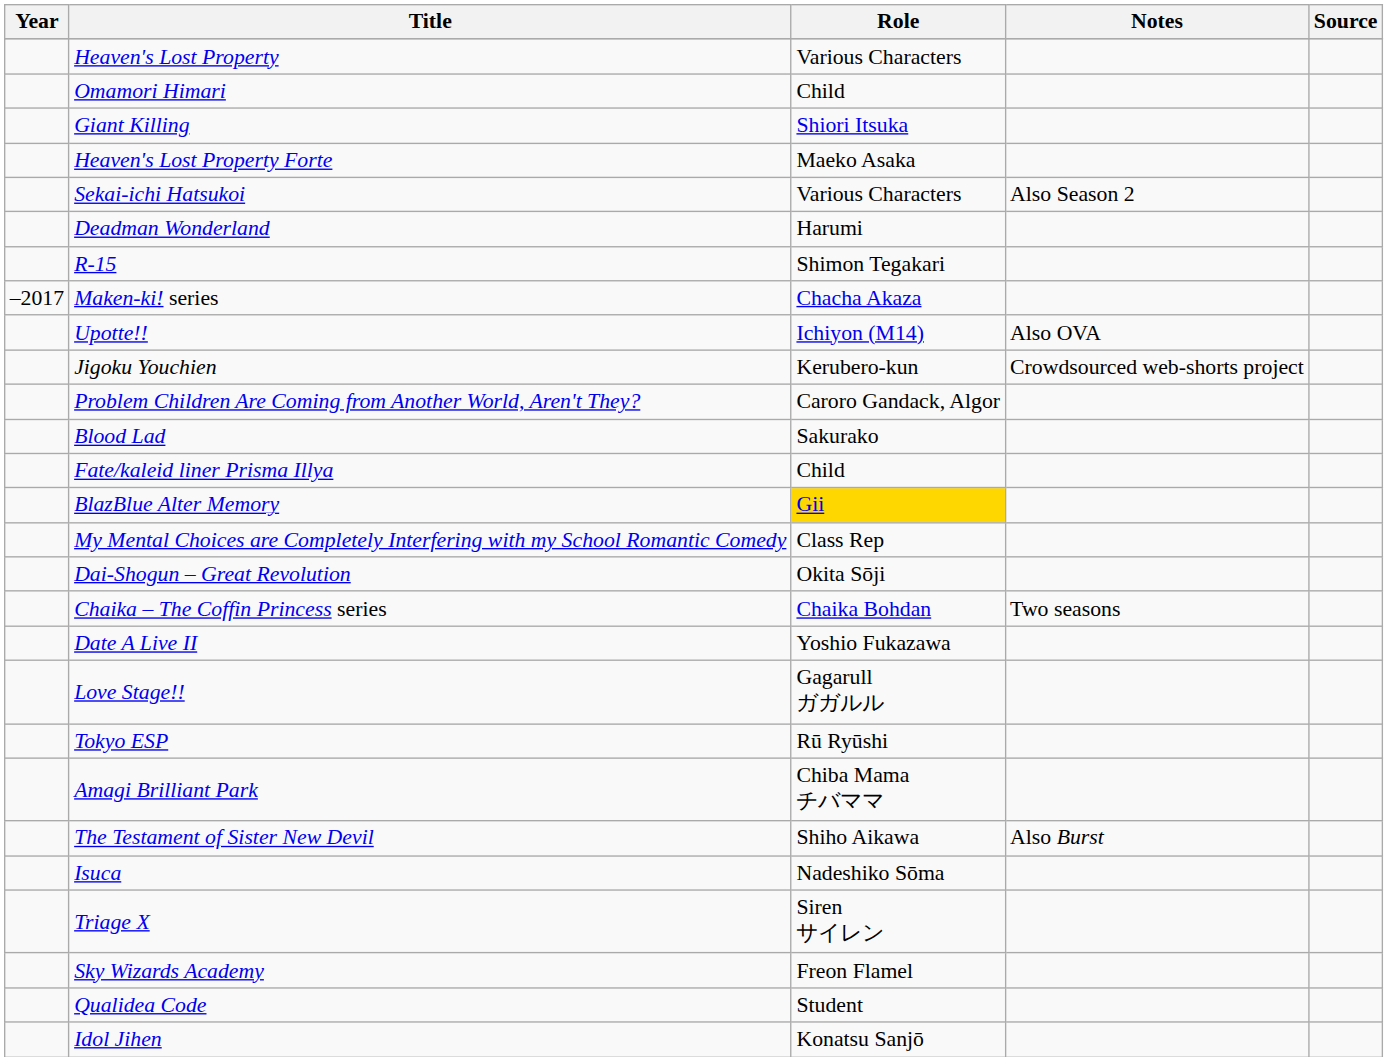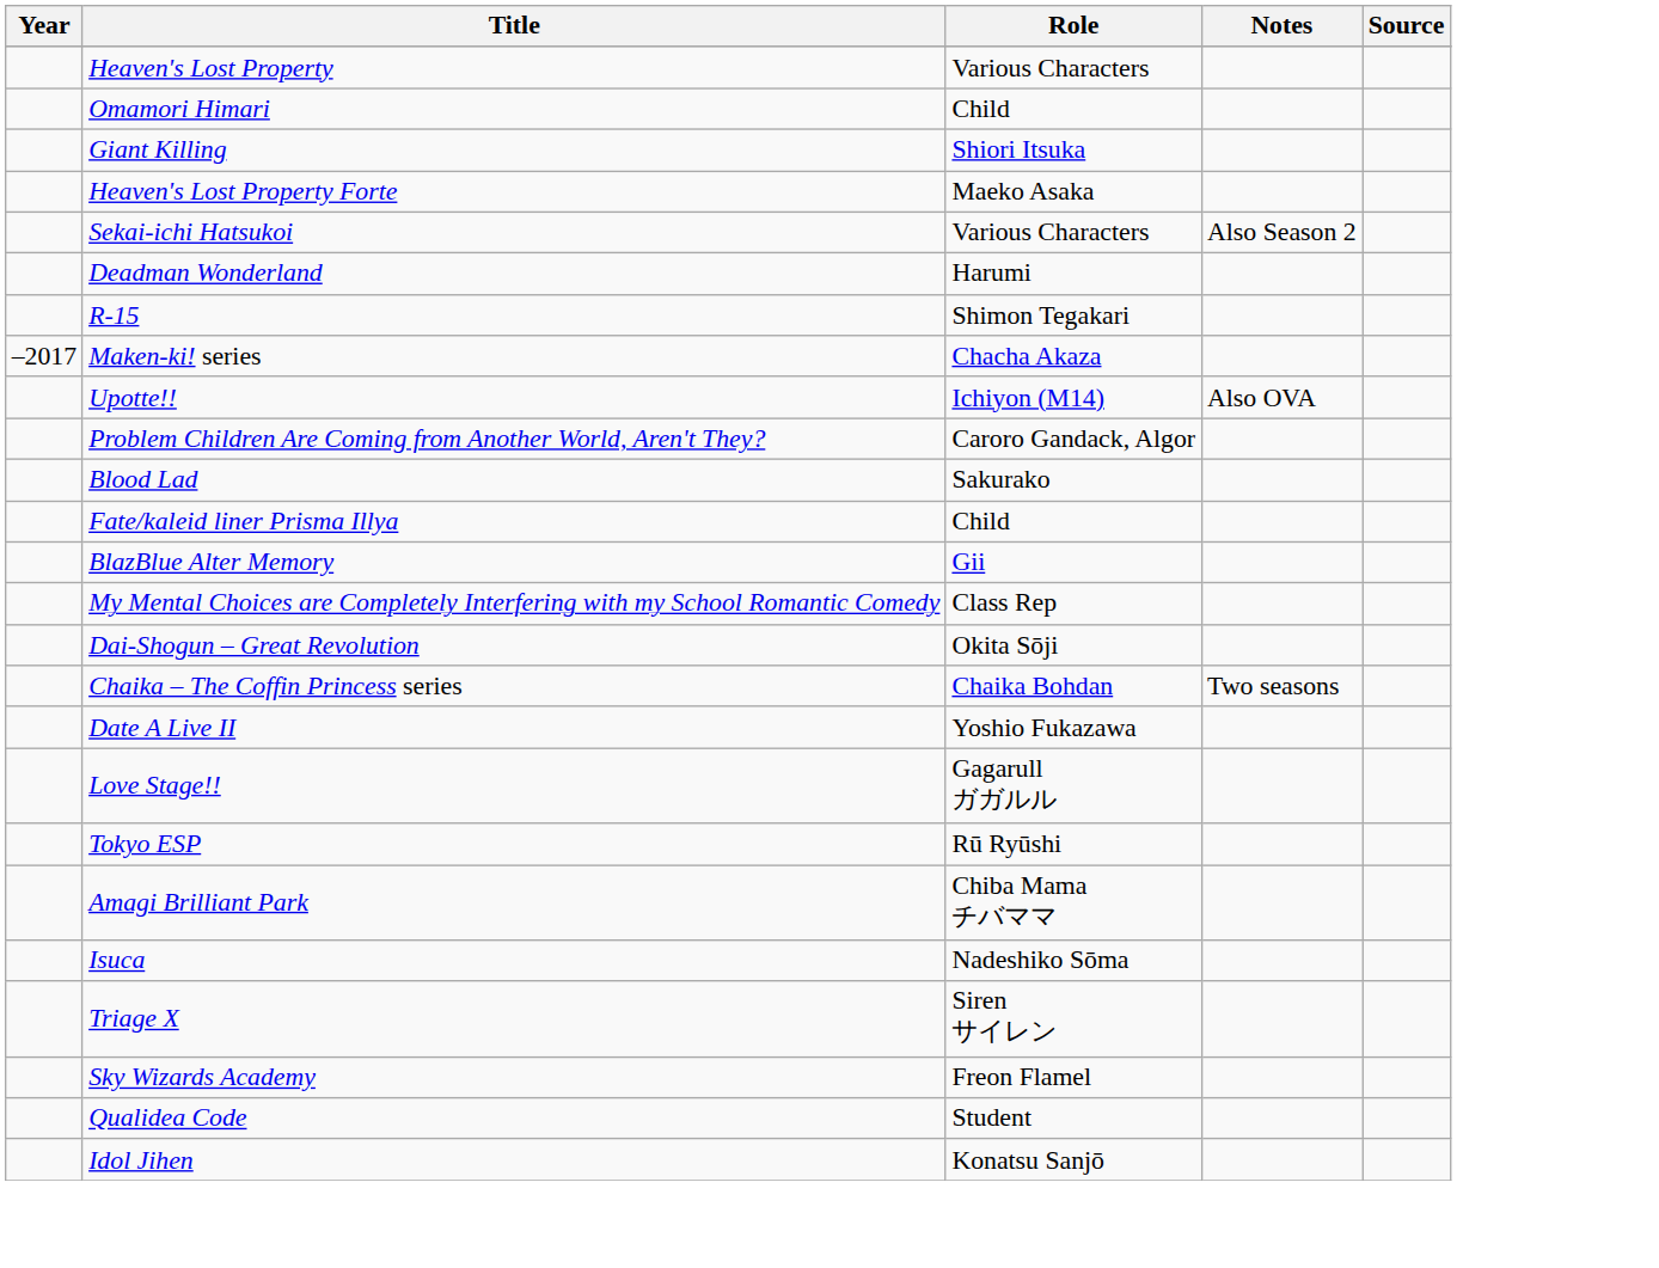- row: Jigoku Youchien | Kerubero-kun | Crowdsourced web-shorts project
BlazBlue Alter Memory | Role: gold background -> no background
- row: The Testament of Sister New Devil | Shiho Aikawa | Also Burst
